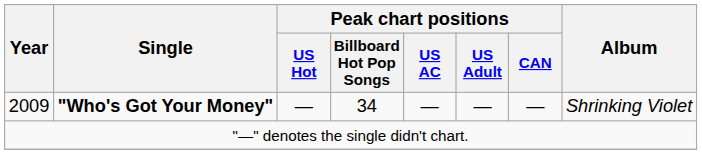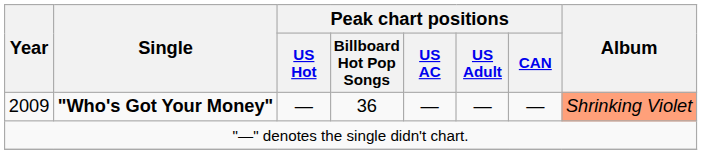2009 | Peak chart positions / Billboard Hot Pop Songs: 34 -> 36
2009 | Album: no background -> lightsalmon background
